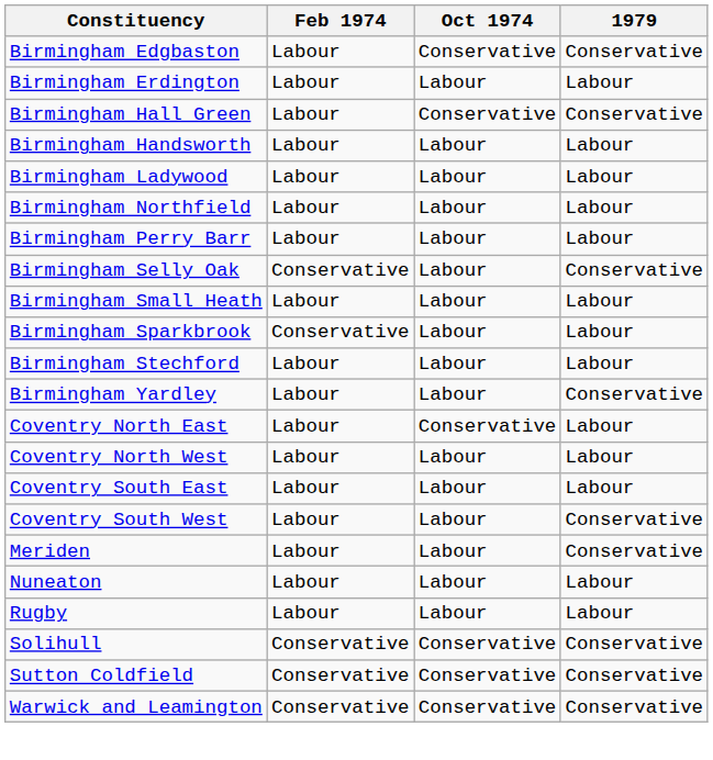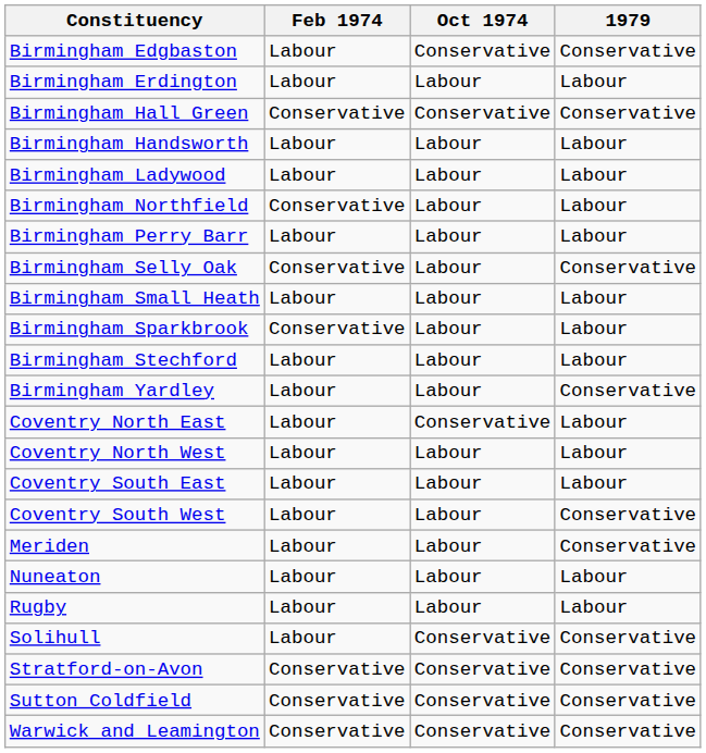Birmingham Hall Green | Feb 1974: Labour -> Conservative
Birmingham Northfield | Feb 1974: Labour -> Conservative
Solihull | Feb 1974: Conservative -> Labour
+ row: Stratford-on-Avon | Conservative | Conservative | Conservative
